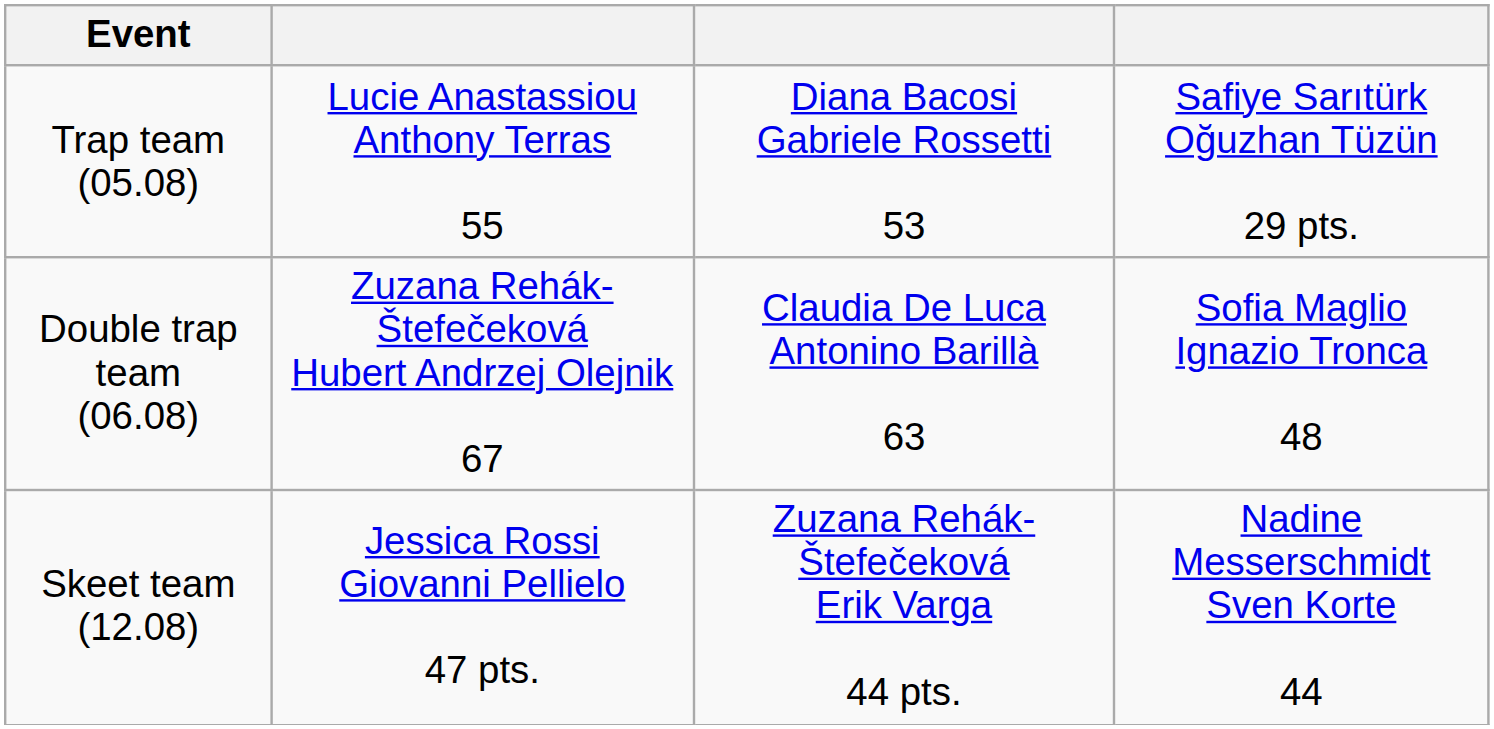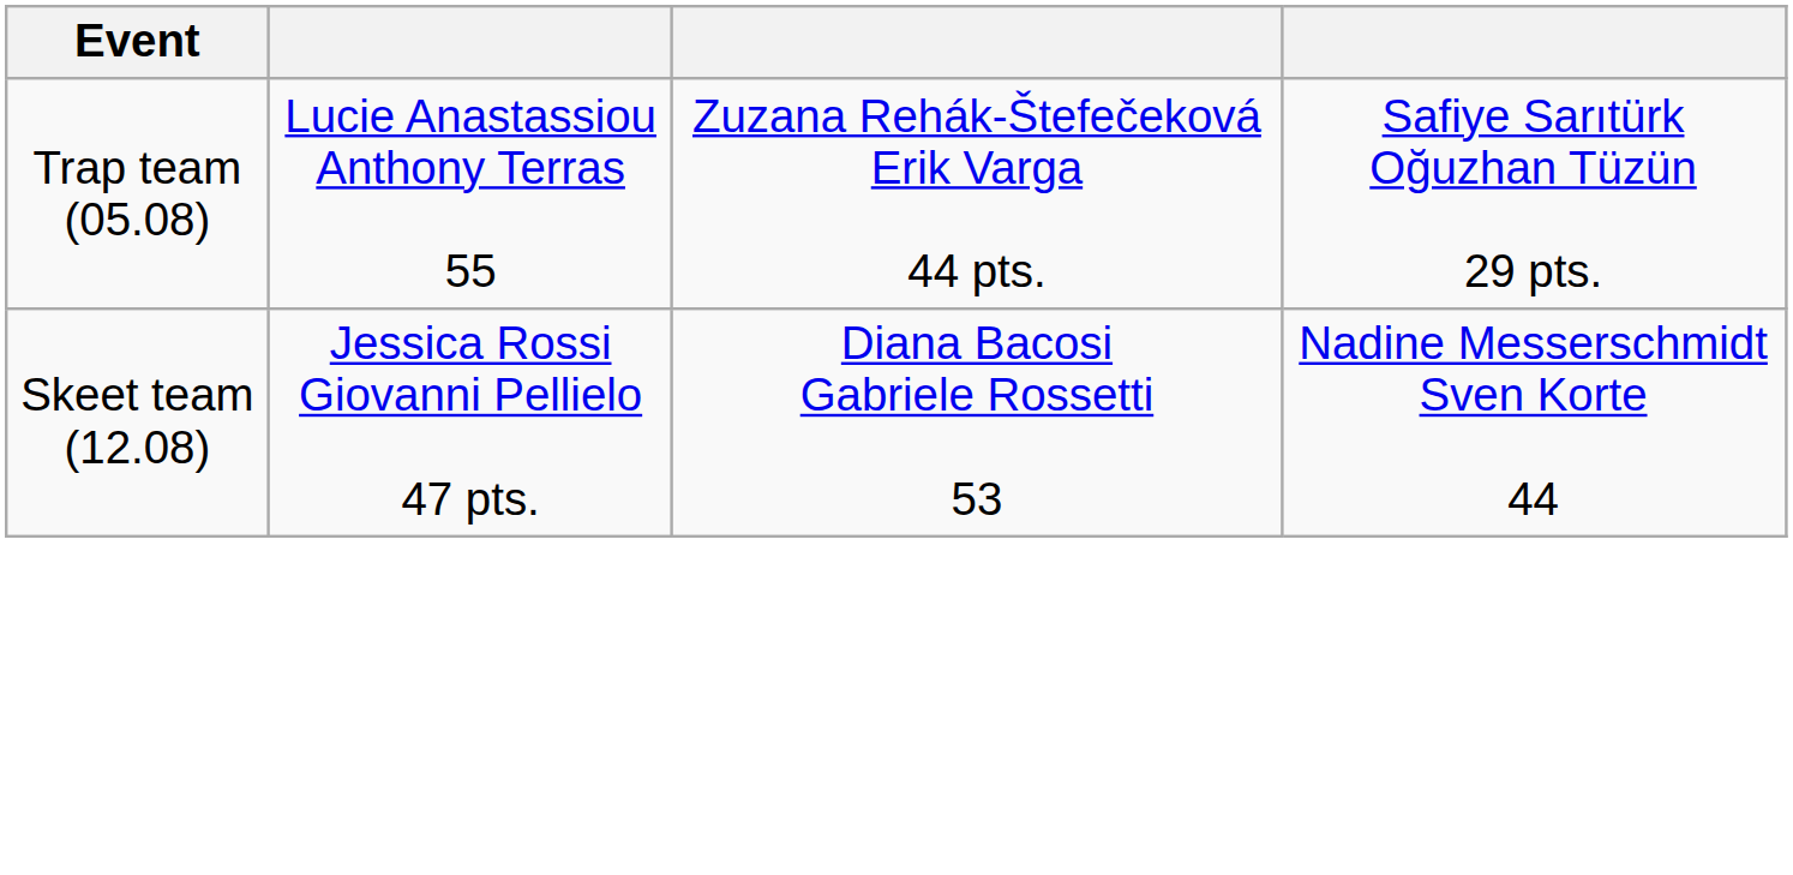Trap team (05.08) | column 3: Diana Bacosi Gabriele Rossetti 53 -> Zuzana Rehák-Štefečeková Erik Varga 44 pts.
- row: Double trap team (06.08) | Zuzana Rehák-Štefečeková Hubert Andrzej Olejnik 67 | Claudia De Luca Antonino Barillà 63 | Sofia Maglio Ignazio Tronca 48
Skeet team (12.08) | column 3: Zuzana Rehák-Štefečeková Erik Varga 44 pts. -> Diana Bacosi Gabriele Rossetti 53
